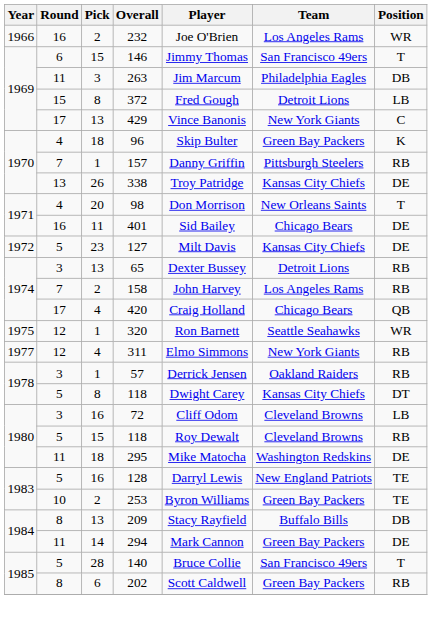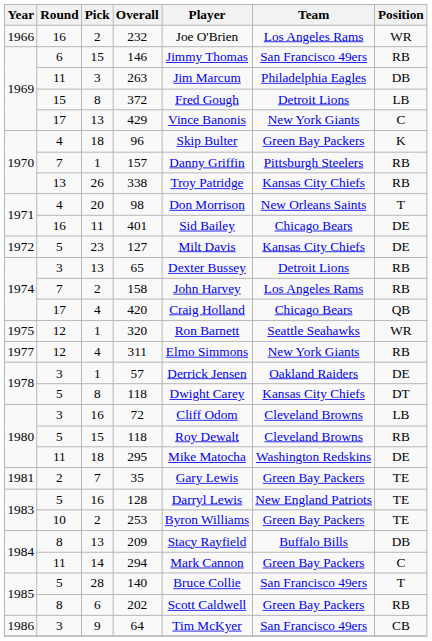146 | Position: T -> RB
338 | Position: DE -> RB
57 | Position: RB -> DE
+ row: 1981 | 2 | 7 | 35 | Gary Lewis | Green Bay Packers | TE
294 | Position: DE -> C
+ row: 1986 | 3 | 9 | 64 | Tim McKyer | San Francisco 49ers | CB
